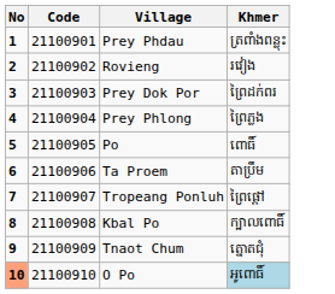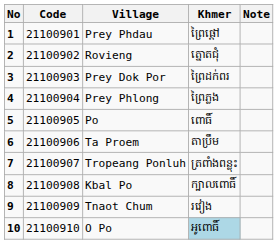+ column: Note
Prey Phdau | Khmer: ត្រពាំងពន្លុះ -> ព្រៃផ្ដៅ
Rovieng | Khmer: រវៀង -> ត្នោតជុំ
Tropeang Ponluh | Khmer: ព្រៃផ្ដៅ -> ត្រពាំងពន្លុះ
Tnaot Chum | Khmer: ត្នោតជុំ -> រវៀង
O Po | No: lightsalmon background -> no background
